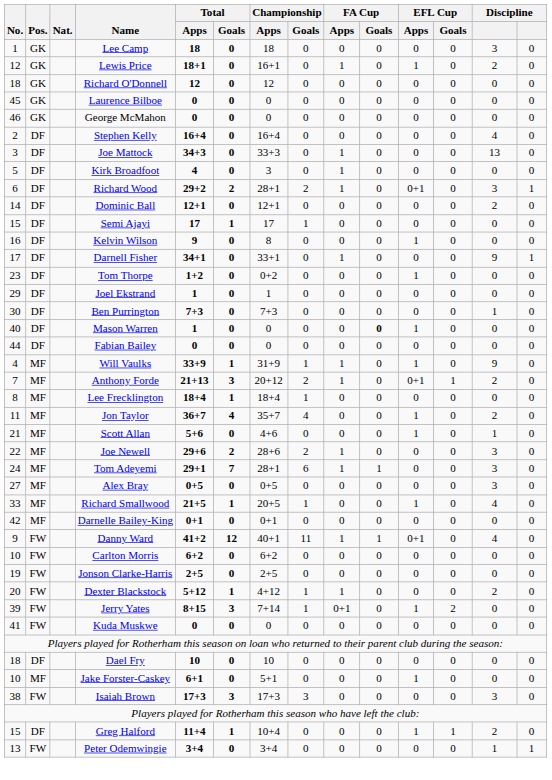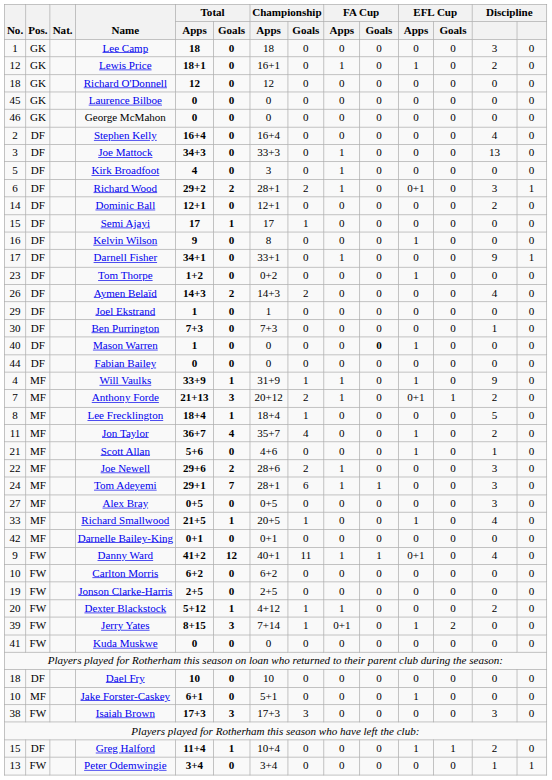+ row: 26 | DF | Aymen Belaïd | 14+3 | 2 | 14+3 | 2 | 0 | 0 | 0 | 0 | 4 | 0
Lee Frecklington | column 13: 0 -> 5
